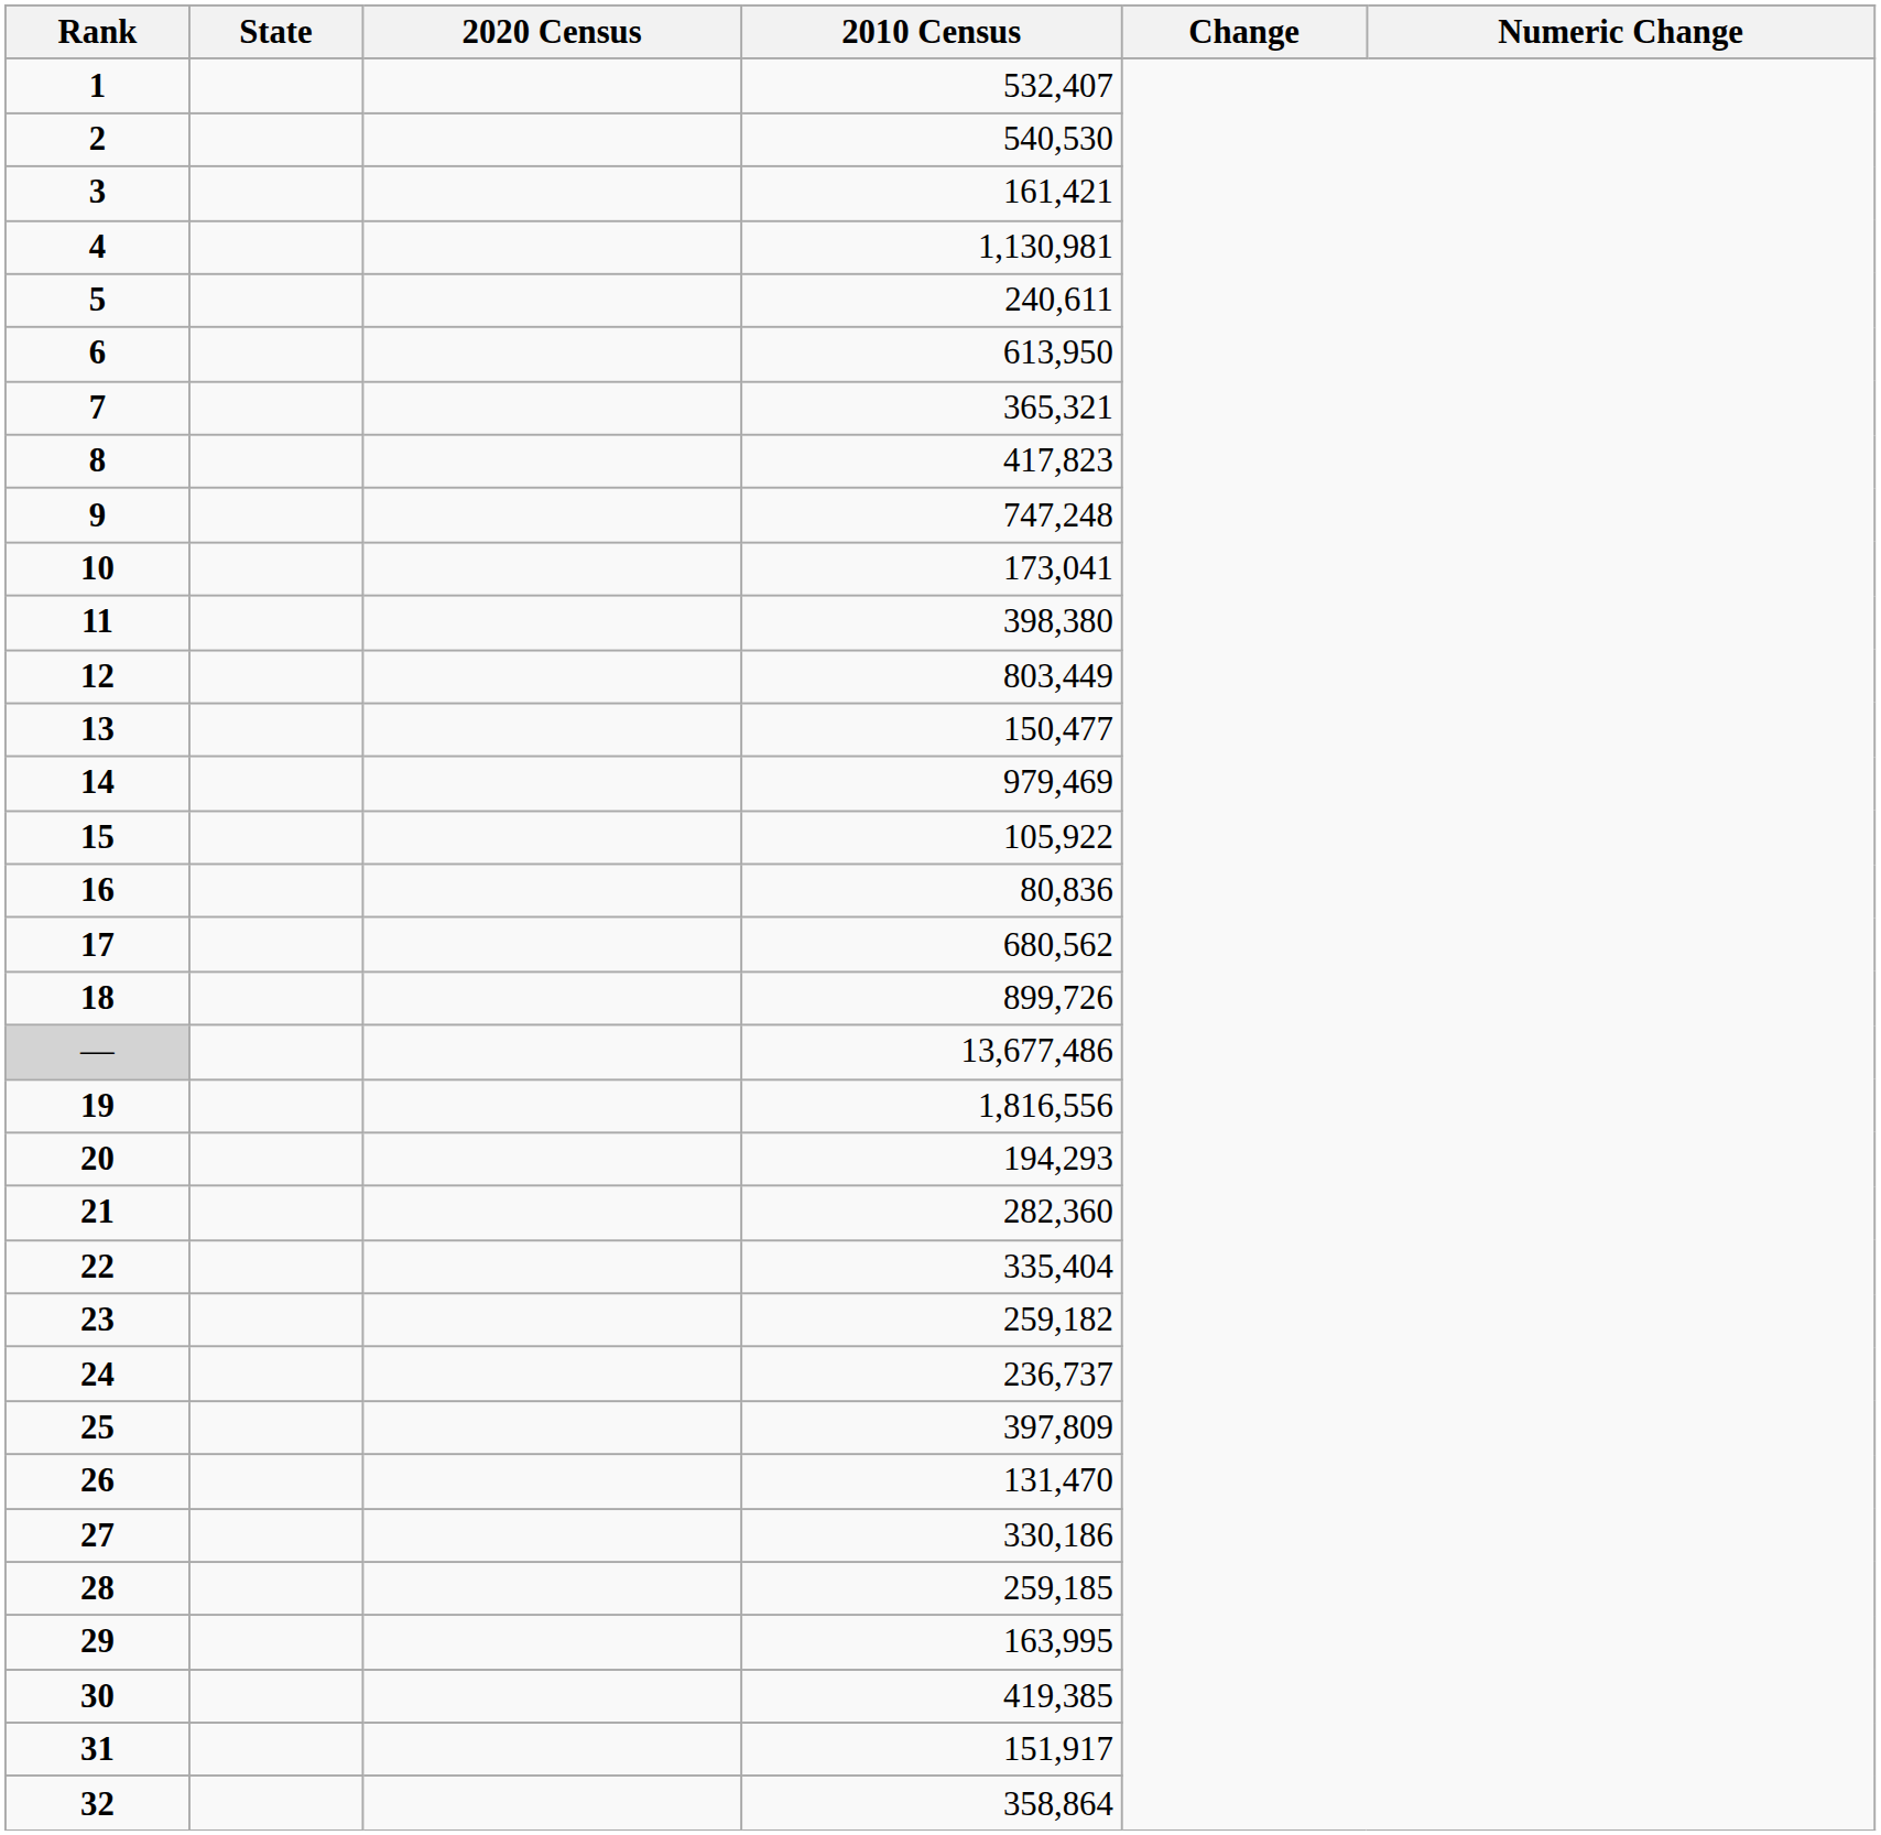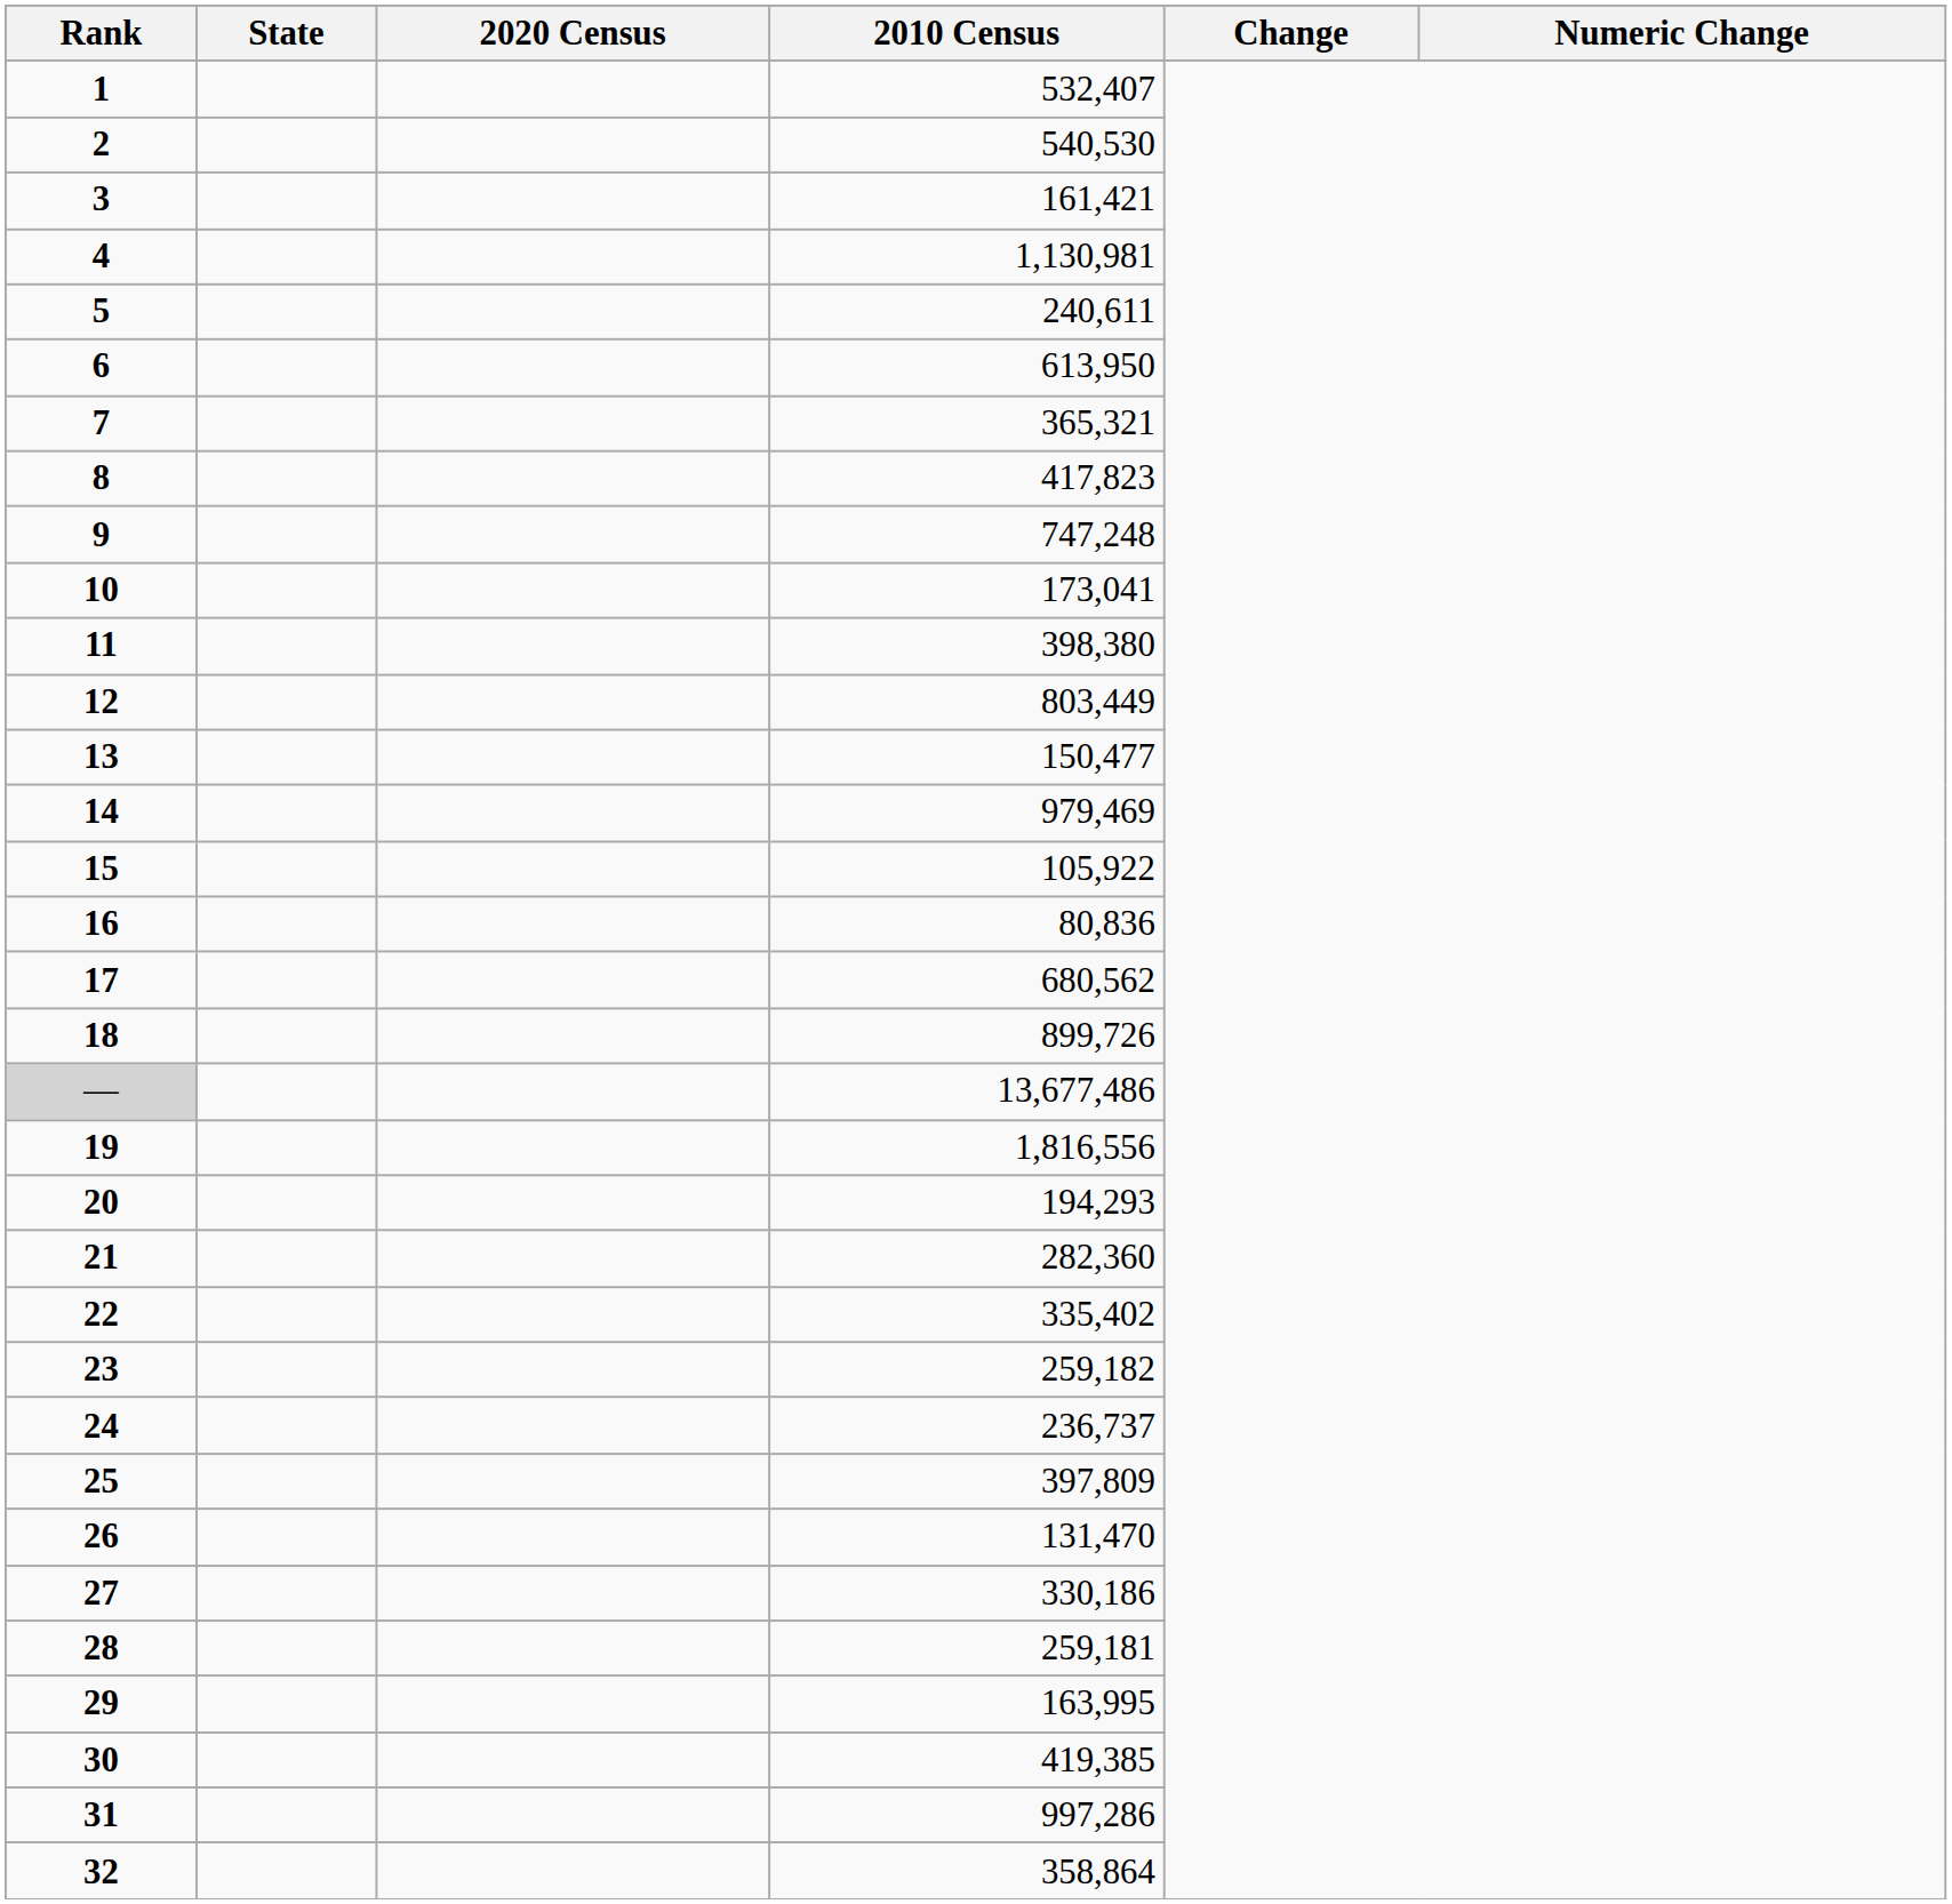22 | 2010 Census: 335,404 -> 335,402
28 | 2010 Census: 259,185 -> 259,181
31 | 2010 Census: 151,917 -> 997,286
